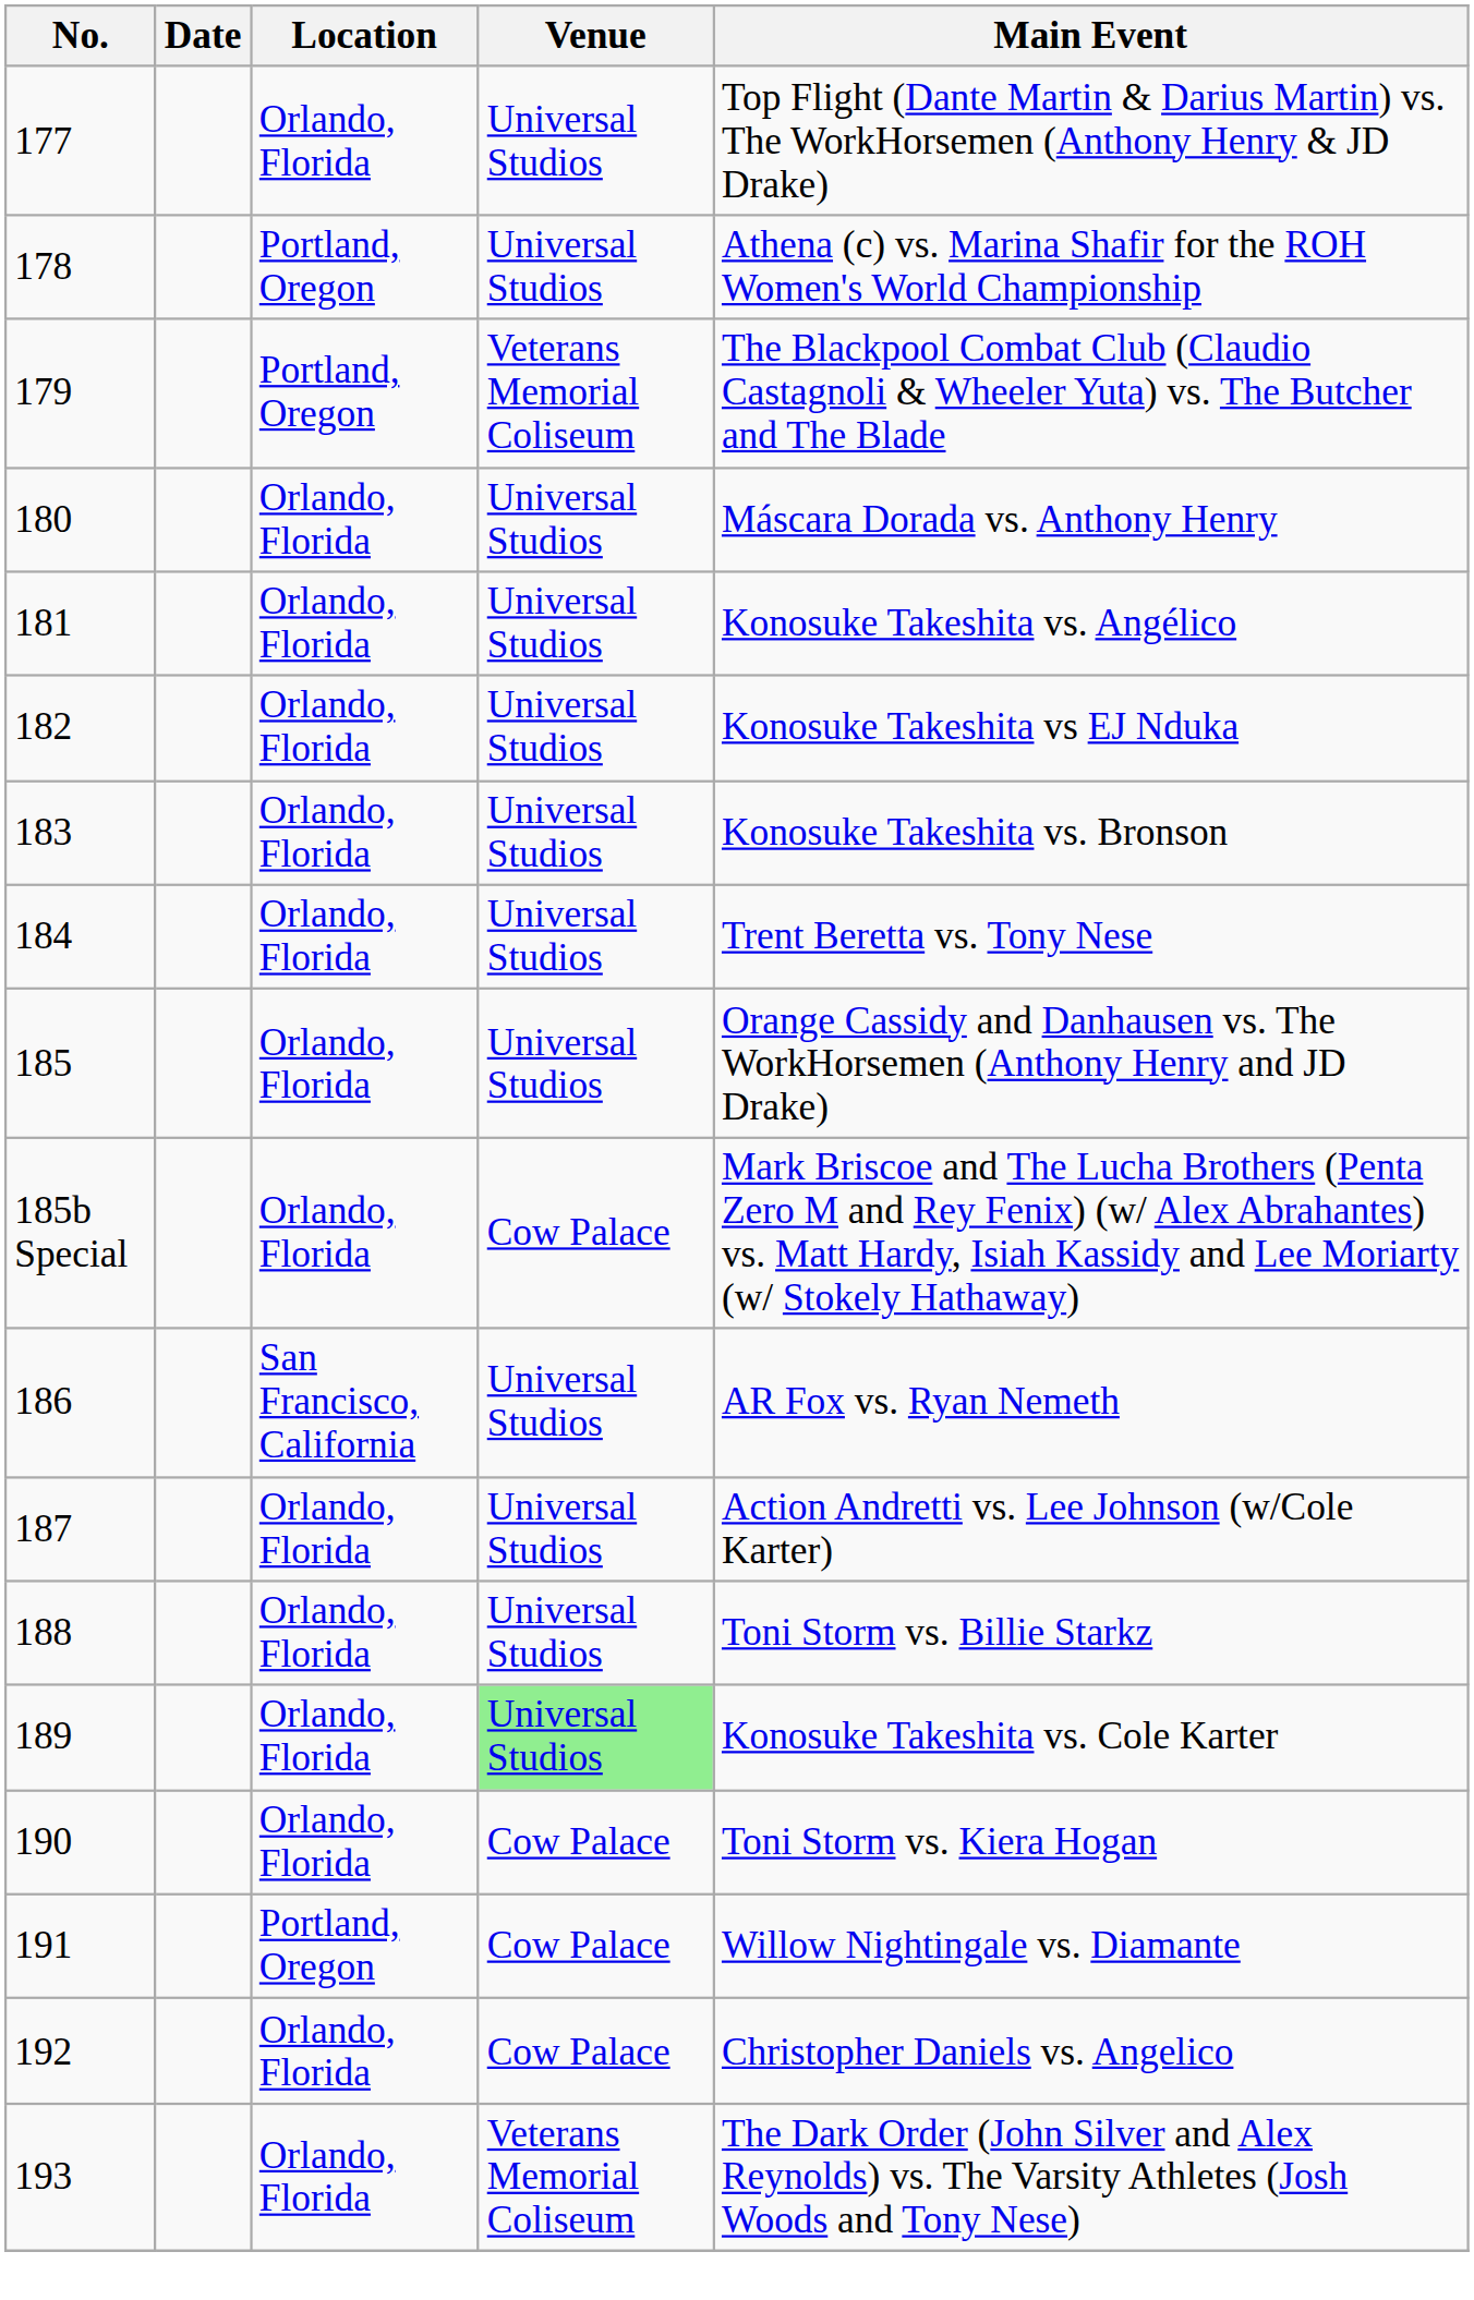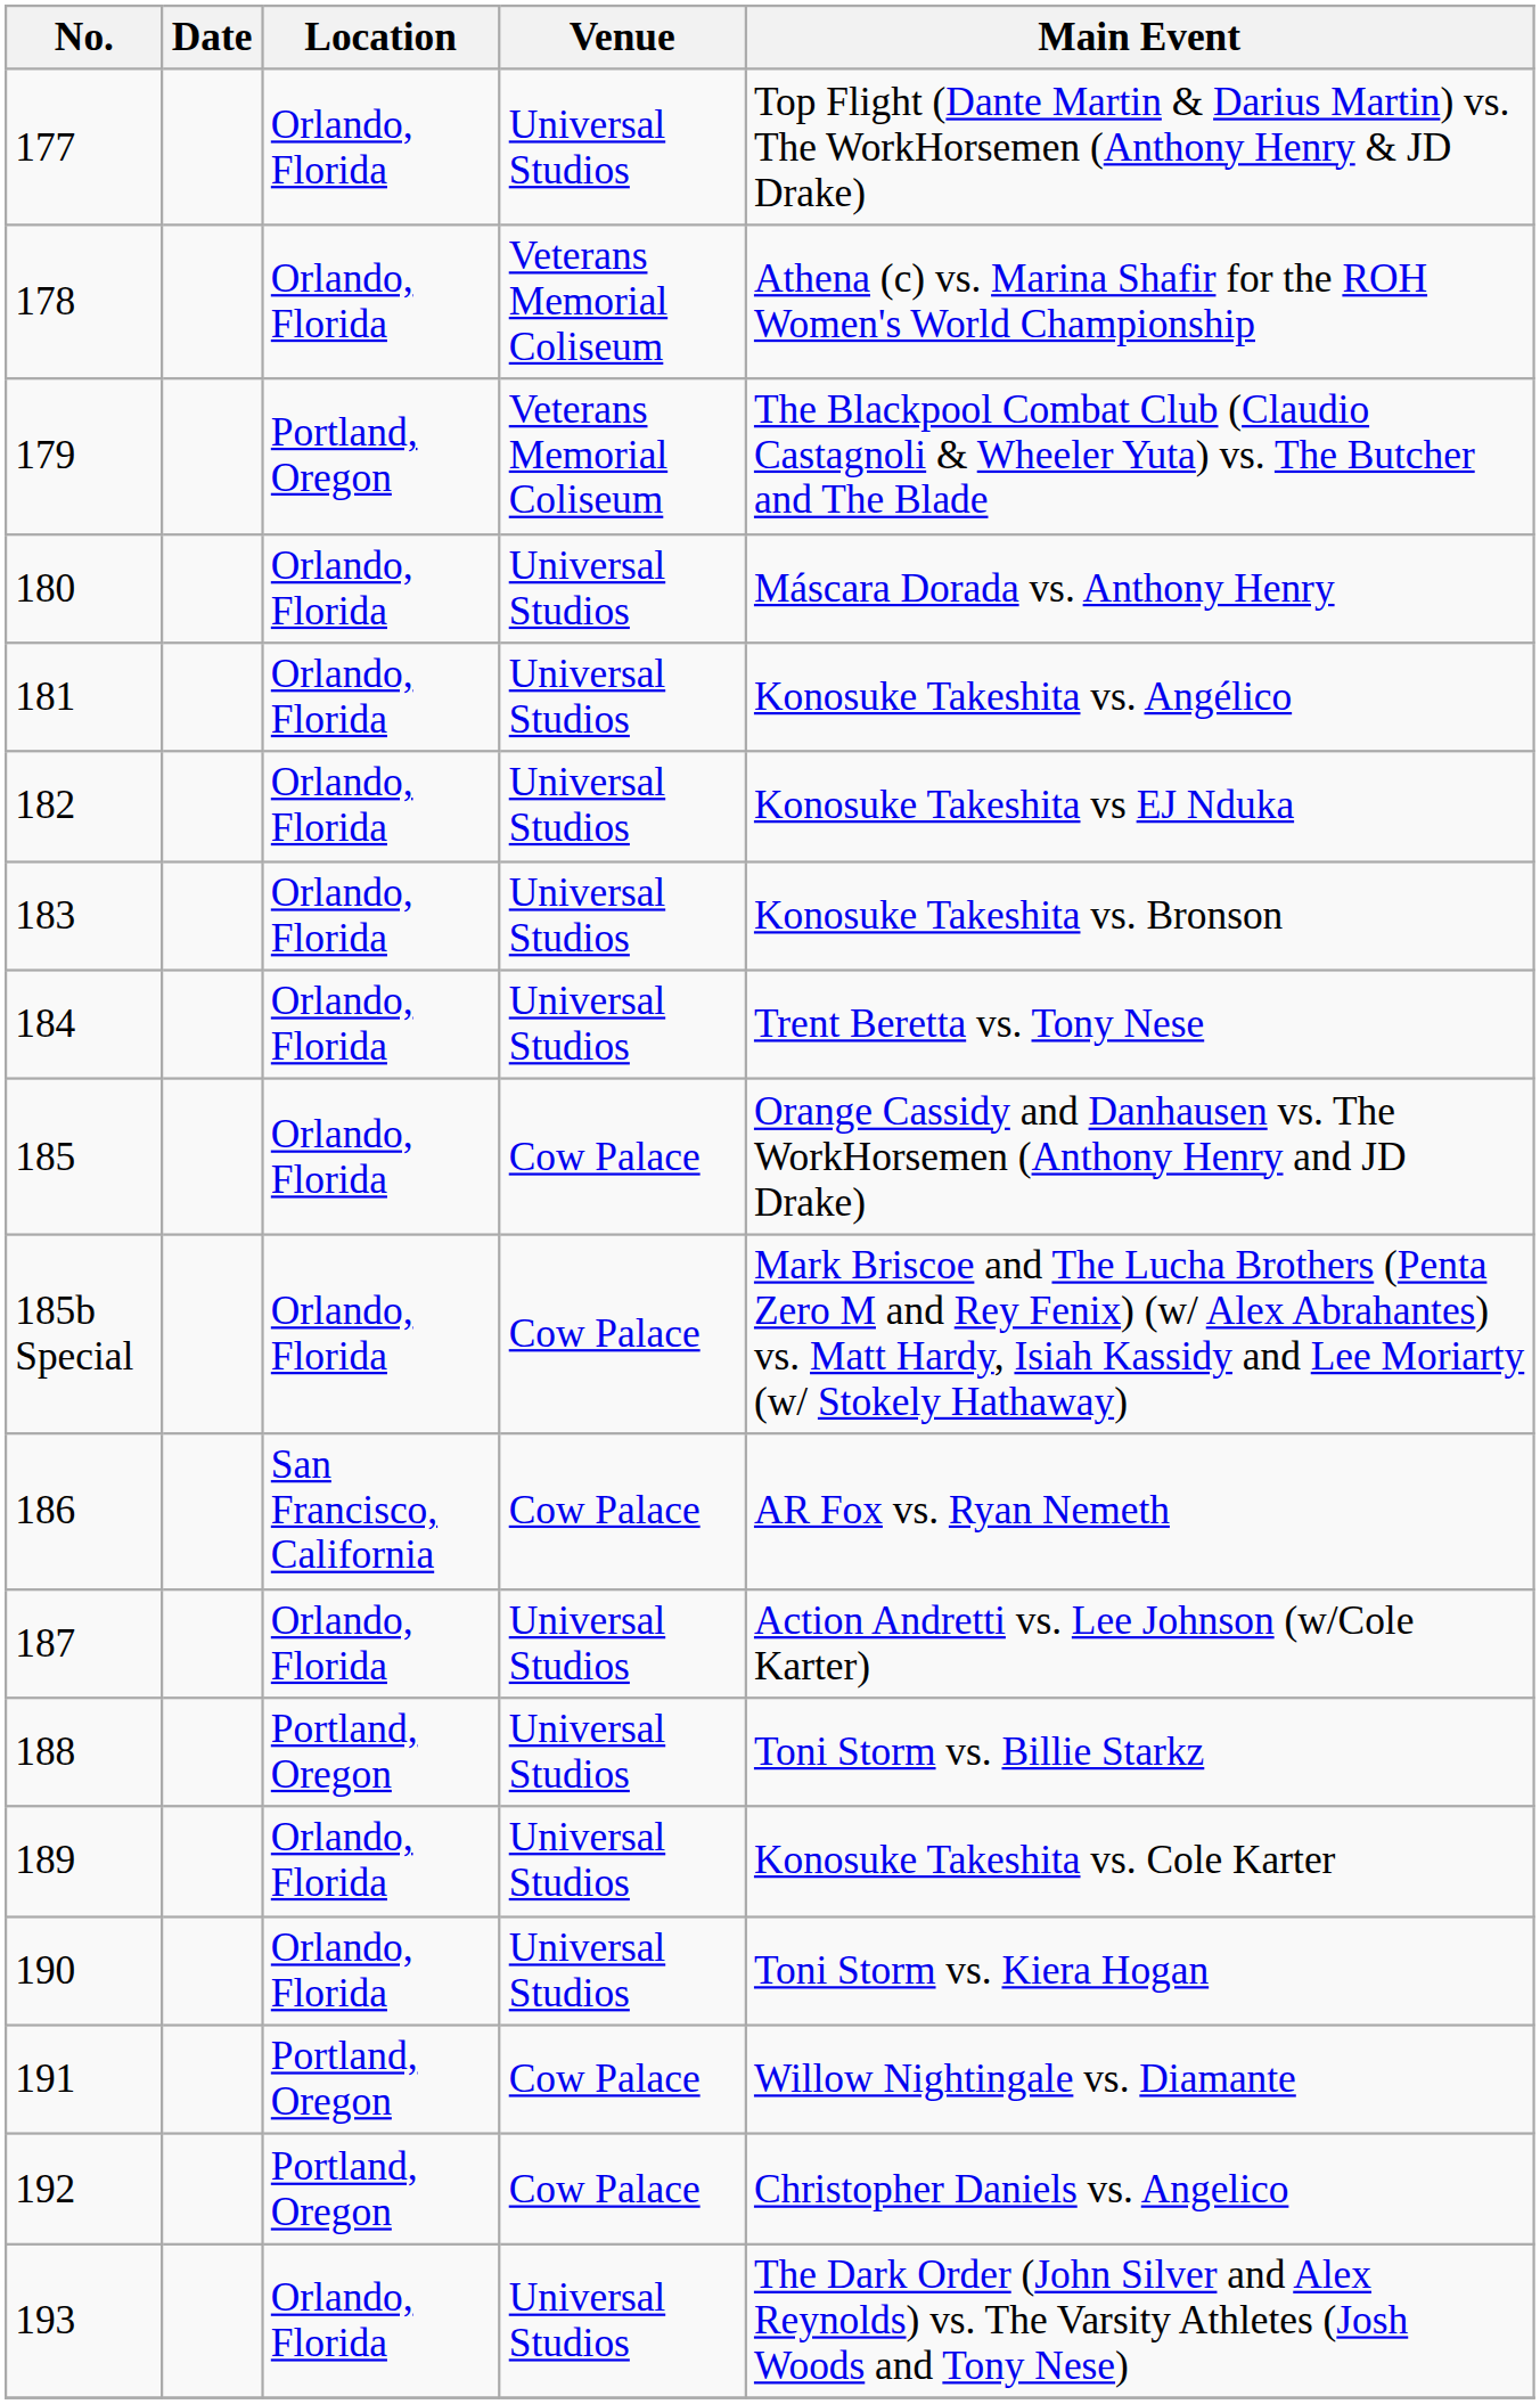178 | Location: Portland, Oregon -> Orlando, Florida
178 | Venue: Universal Studios -> Veterans Memorial Coliseum
185 | Venue: Universal Studios -> Cow Palace
186 | Venue: Universal Studios -> Cow Palace
188 | Location: Orlando, Florida -> Portland, Oregon
189 | Venue: lightgreen background -> no background
190 | Venue: Cow Palace -> Universal Studios
192 | Location: Orlando, Florida -> Portland, Oregon
193 | Venue: Veterans Memorial Coliseum -> Universal Studios
